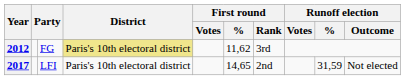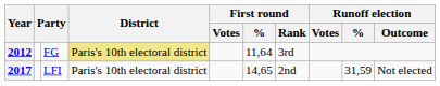2012 | First round / %: 11,62 -> 11,64
